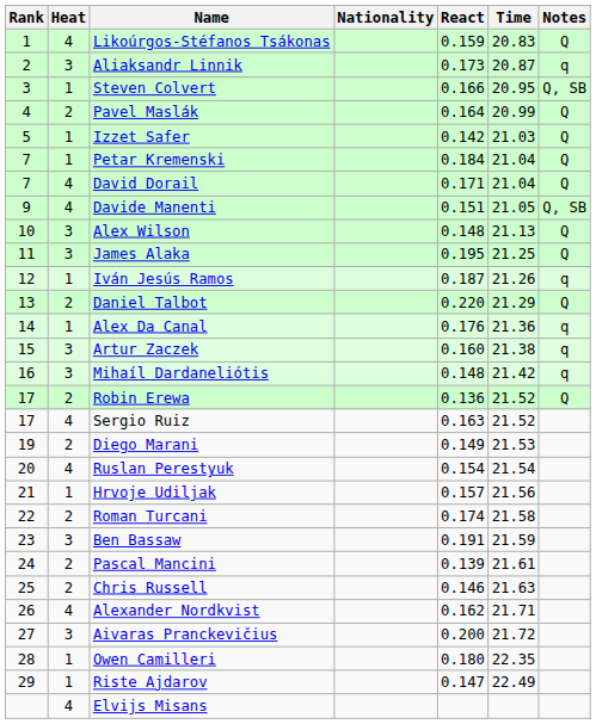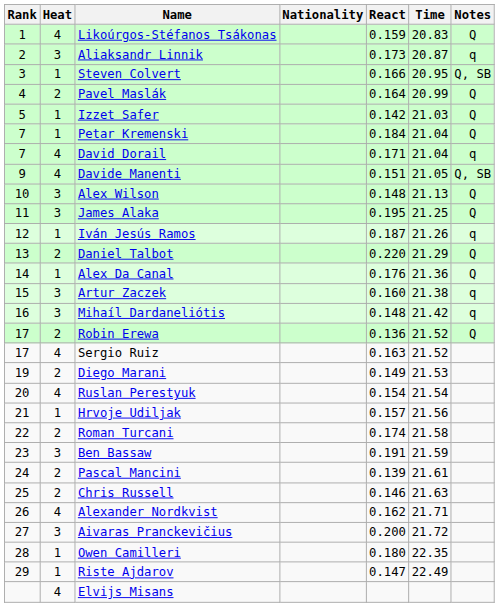David Dorail | Notes: Q -> q
Alex Da Canal | Notes: q -> Q
